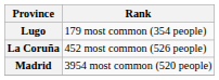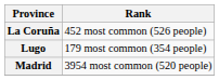rows swapped: Lugo <-> La Coruña
